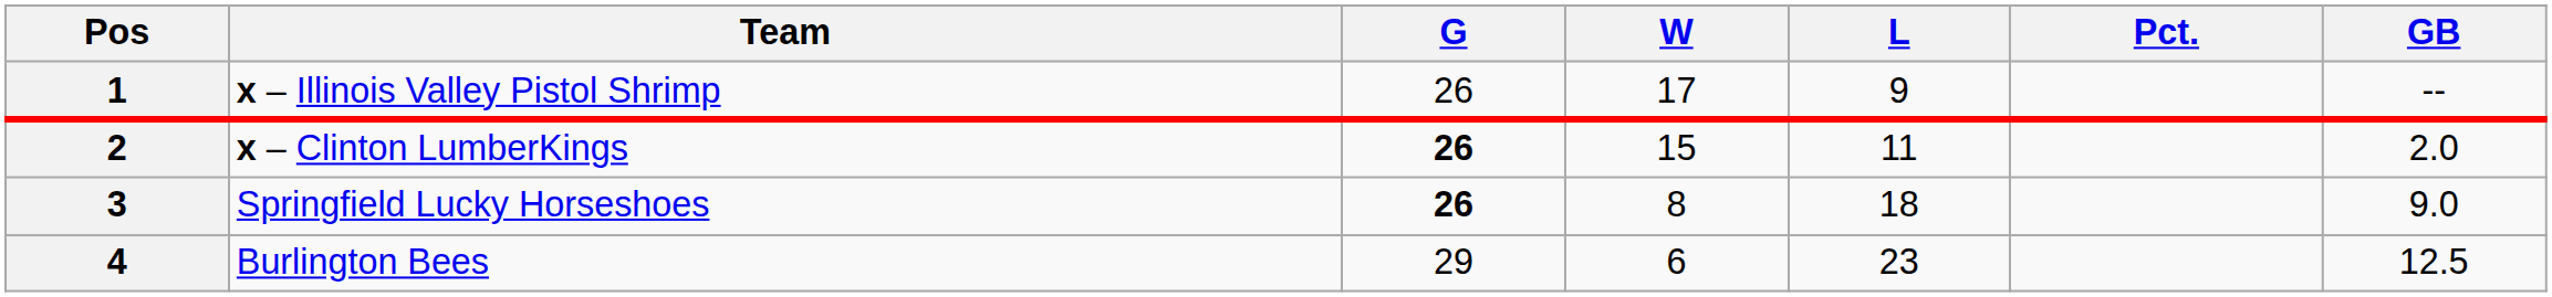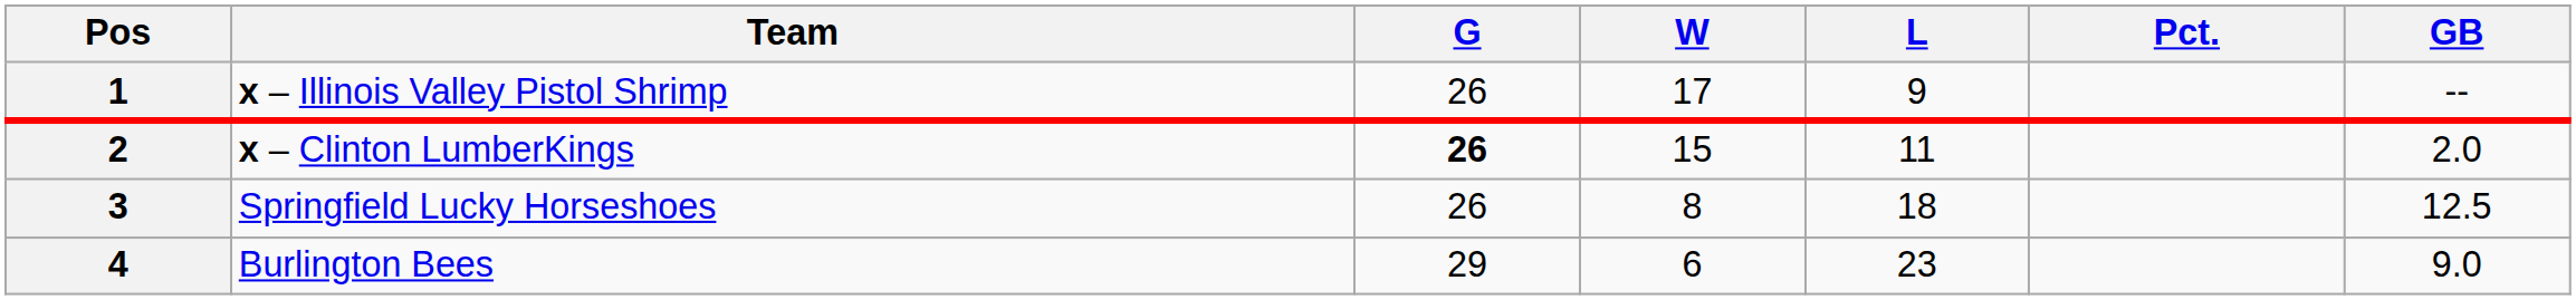3 | G: bold -> normal
3 | GB: 9.0 -> 12.5
4 | GB: 12.5 -> 9.0
